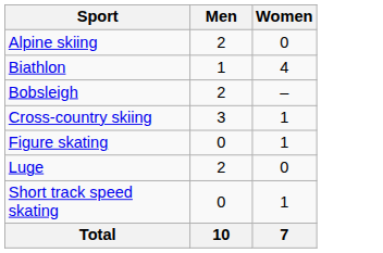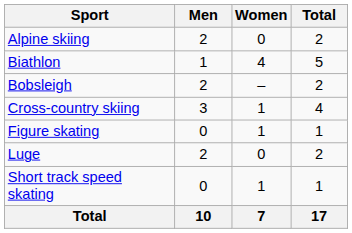+ column: Total | 2 | 5 | 2 | 4 | 1 | 2 | 1 | 17
